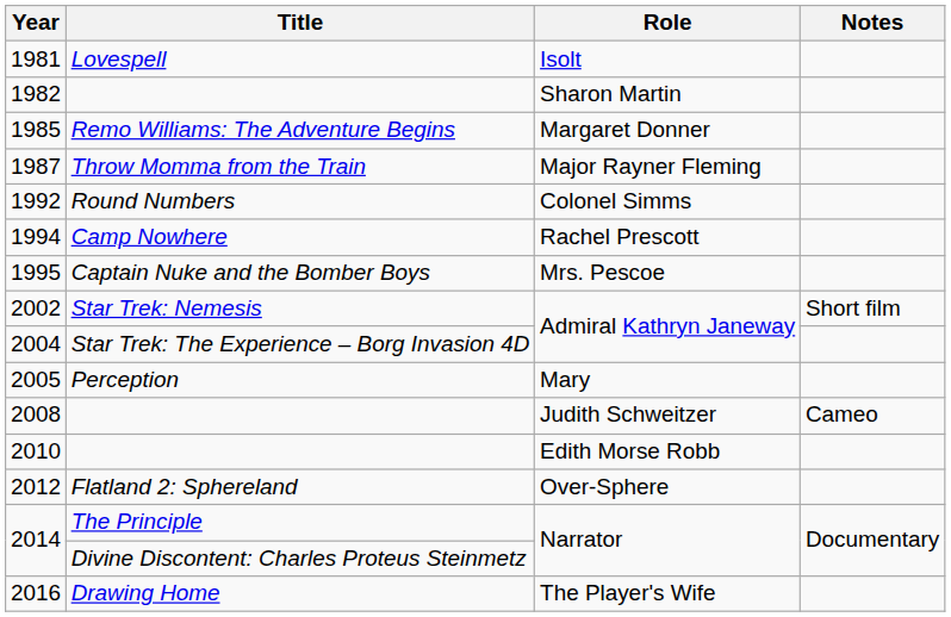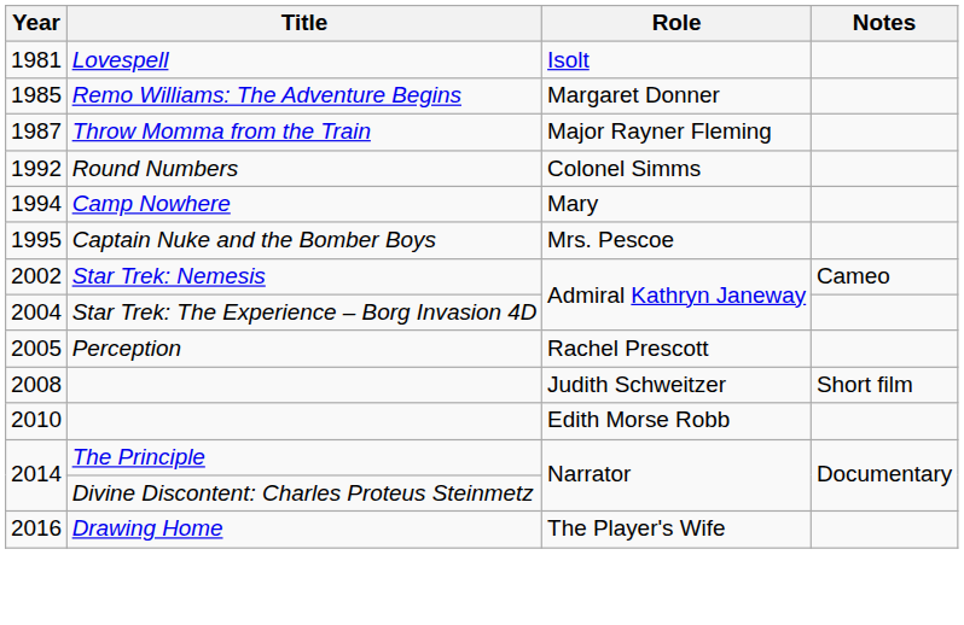- row: 1982 | Sharon Martin
1994 | Role: Rachel Prescott -> Mary
2002 | Notes: Short film -> Cameo
2005 | Role: Mary -> Rachel Prescott
2008 | Notes: Cameo -> Short film
- row: 2012 | Flatland 2: Sphereland | Over-Sphere
